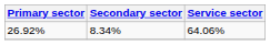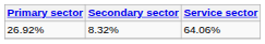26.92% | Secondary sector: 8.34% -> 8.32%
